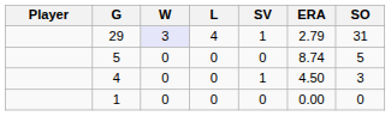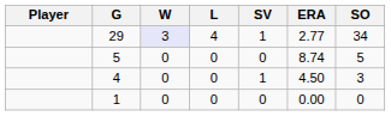29 | ERA: 2.79 -> 2.77
29 | SO: 31 -> 34
